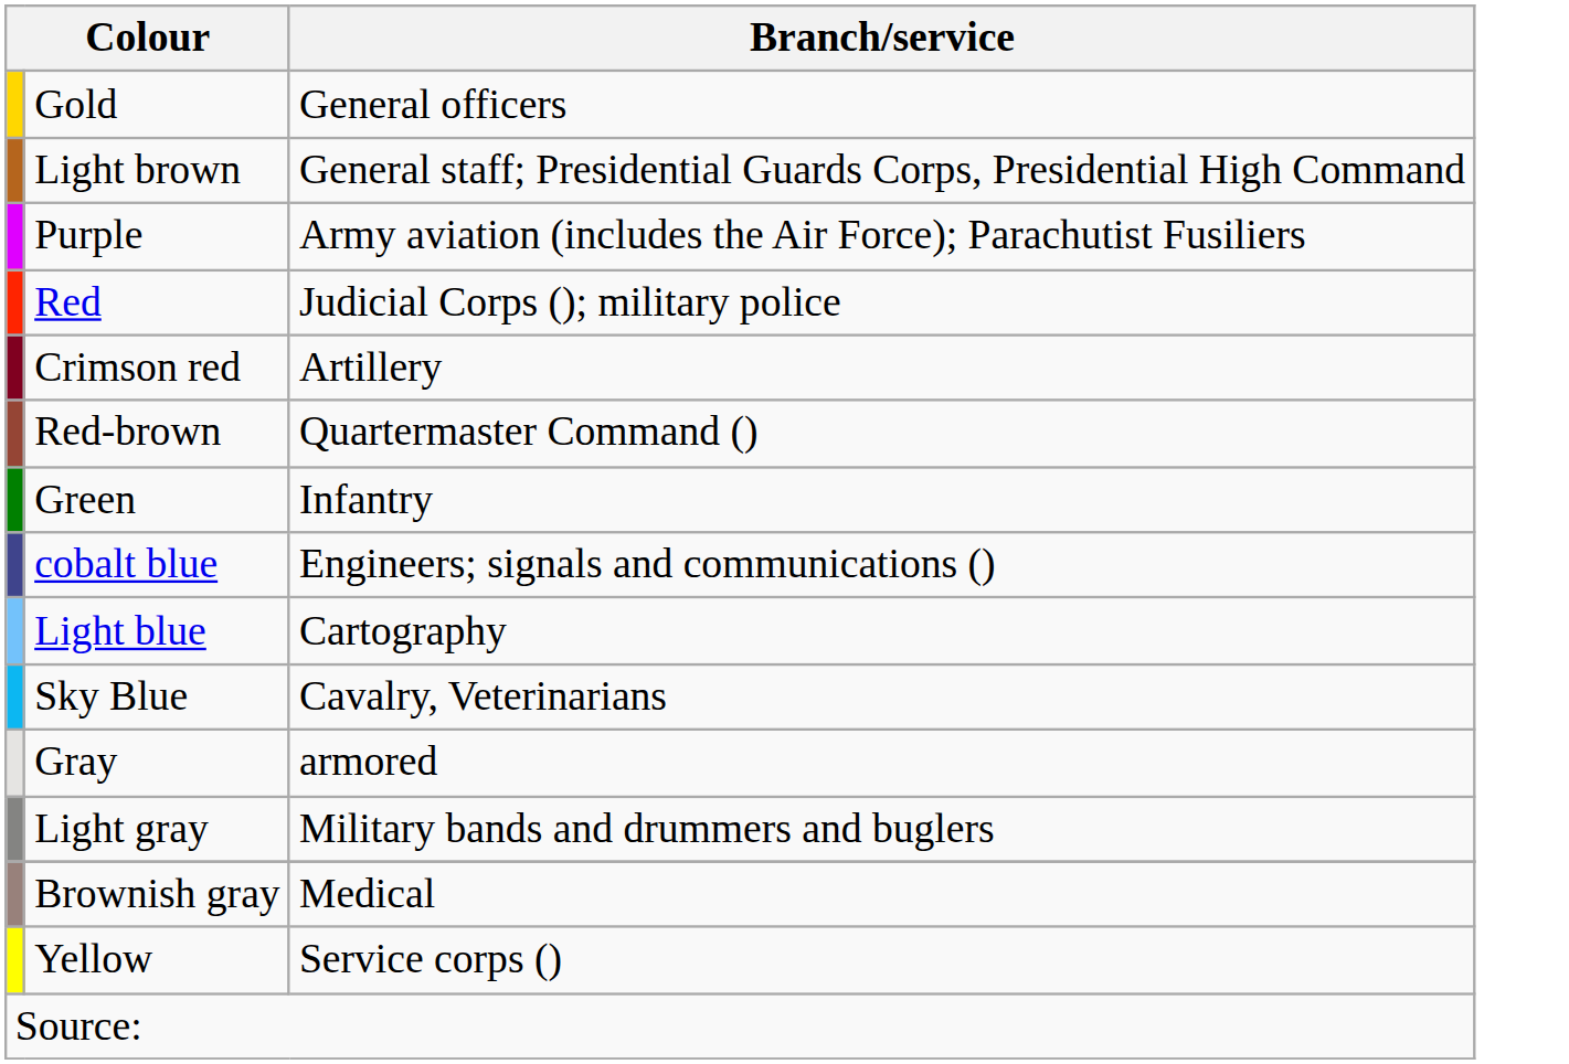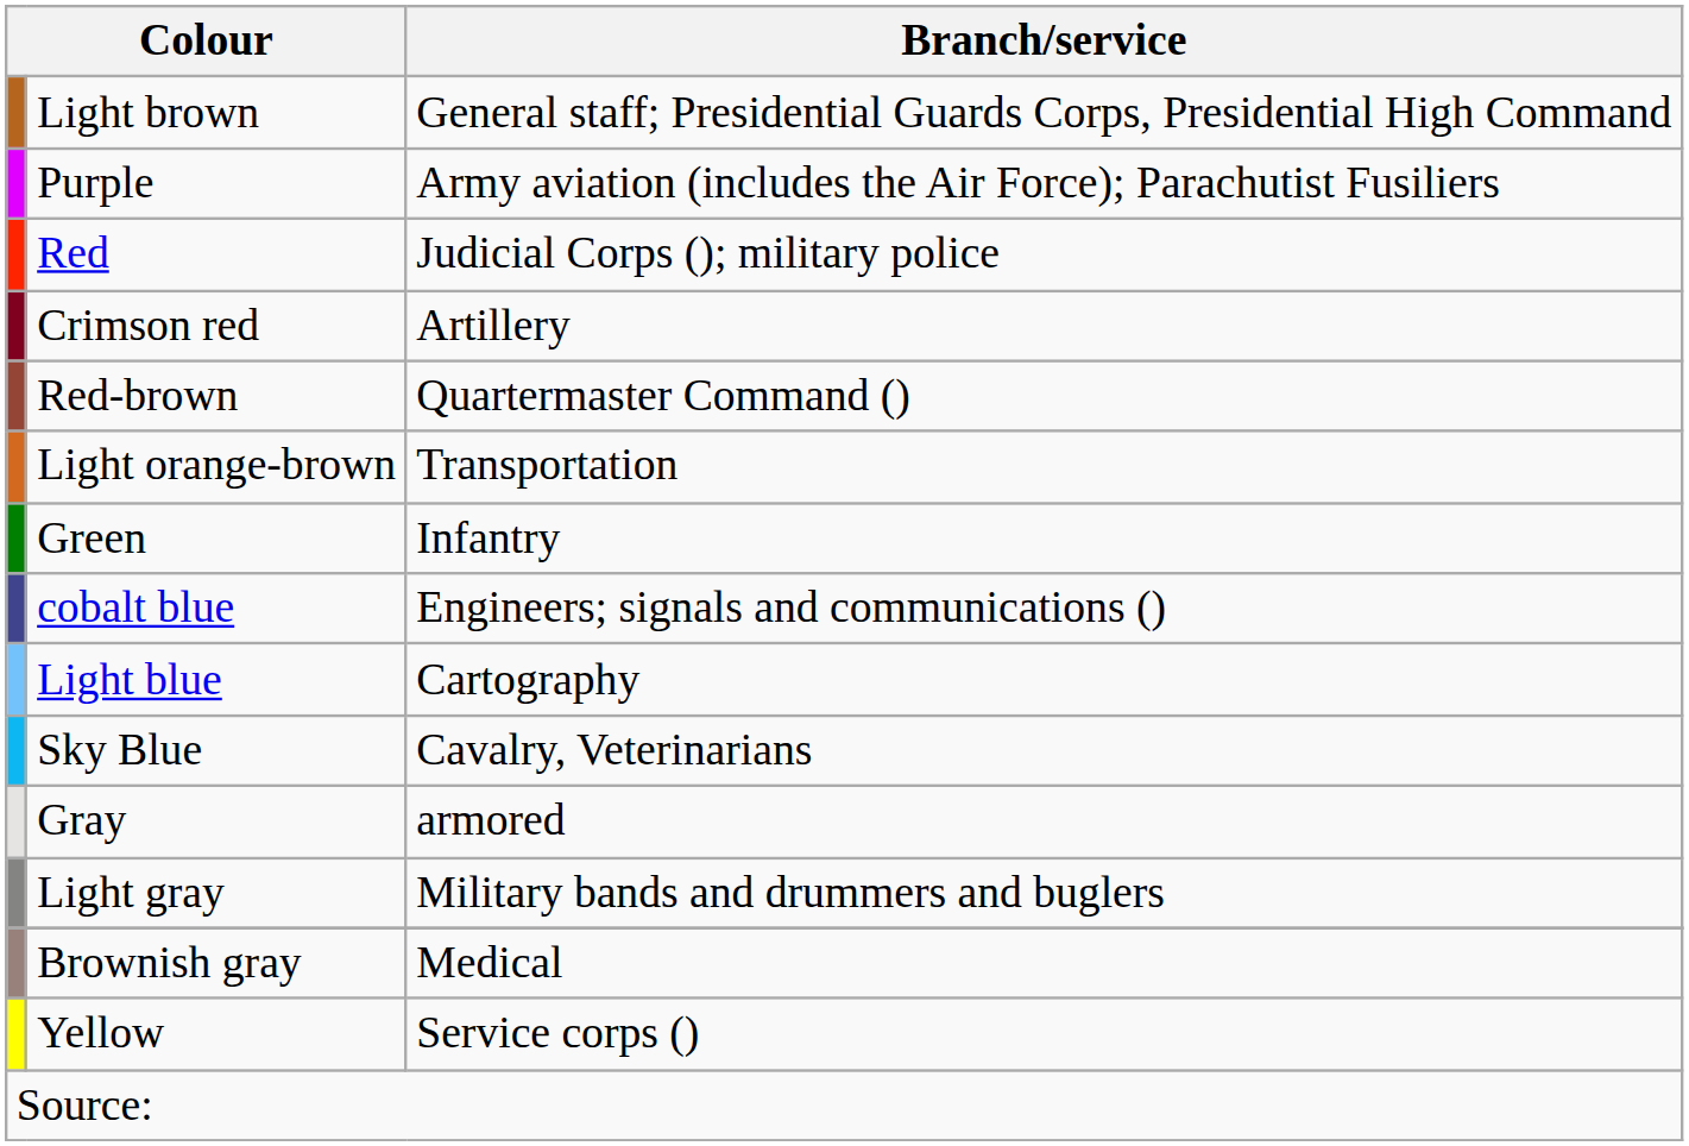- row: Gold | General officers
+ row: Light orange-brown | Transportation
